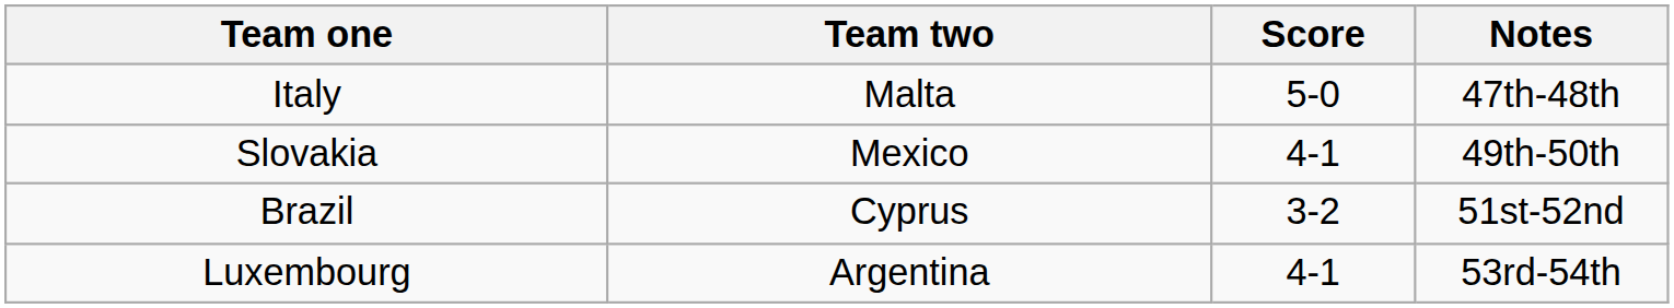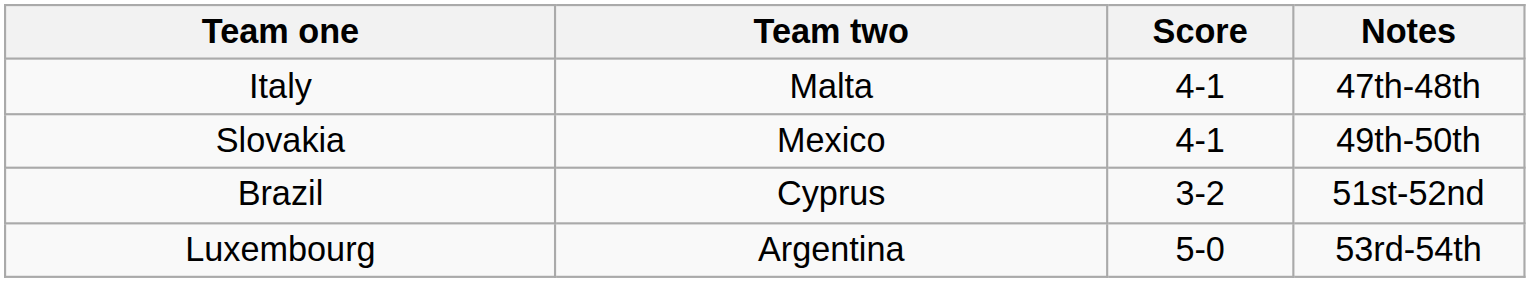Italy | Score: 5-0 -> 4-1
Luxembourg | Score: 4-1 -> 5-0
